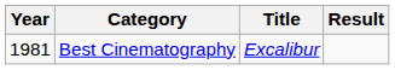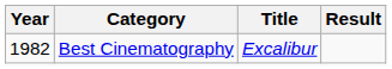Best Cinematography | Year: 1981 -> 1982
